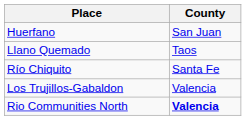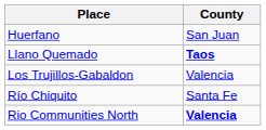Llano Quemado | County: normal -> bold
rows swapped: Los Trujillos-Gabaldon <-> Río Chiquito
